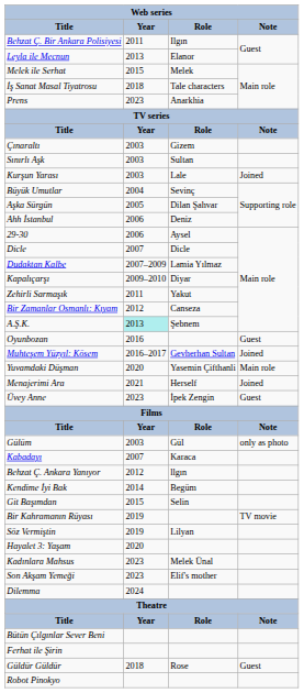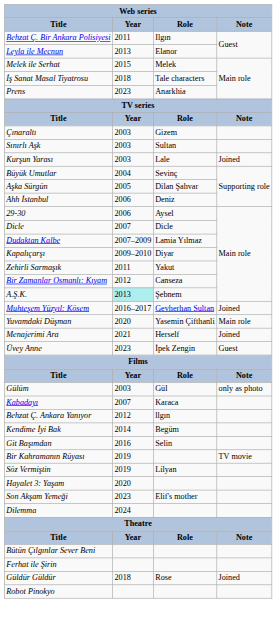- row: Oyunbozan | 2016 | Guest
Git Başımdan | Year: 2015 -> 2016
- row: Kadınlara Mahsus | 2023 | Melek Ünal
Güldür Güldür | Note: Guest -> Joined
